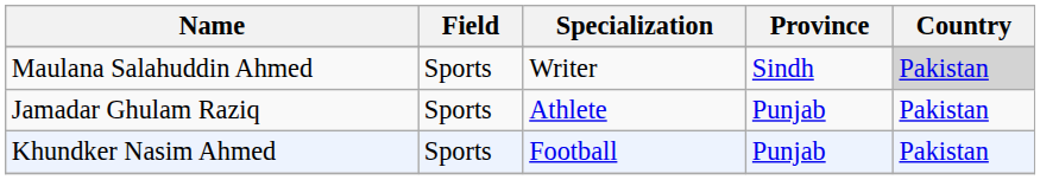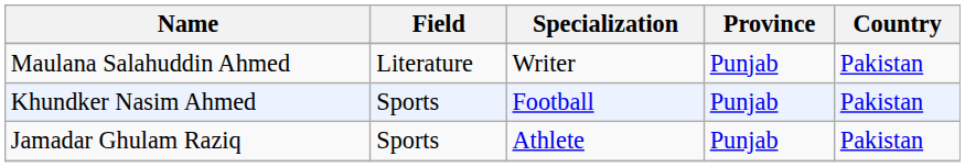Maulana Salahuddin Ahmed | Field: Sports -> Literature
Maulana Salahuddin Ahmed | Province: Sindh -> Punjab
Maulana Salahuddin Ahmed | Country: lightgrey background -> no background
rows swapped: Khundker Nasim Ahmed <-> Jamadar Ghulam Raziq
